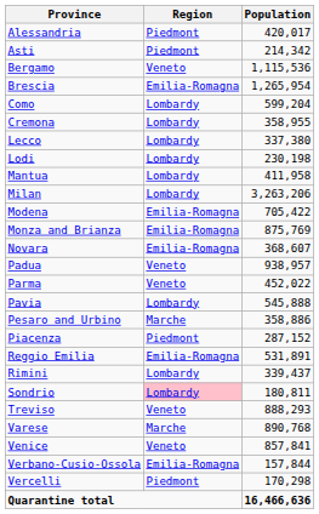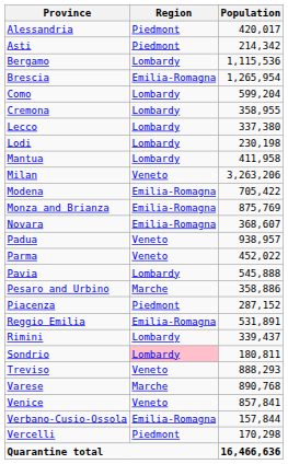Bergamo | Region: Veneto -> Lombardy
Milan | Region: Lombardy -> Veneto
